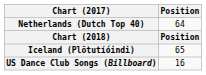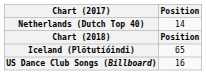Netherlands (Dutch Top 40) | Position: 64 -> 14
